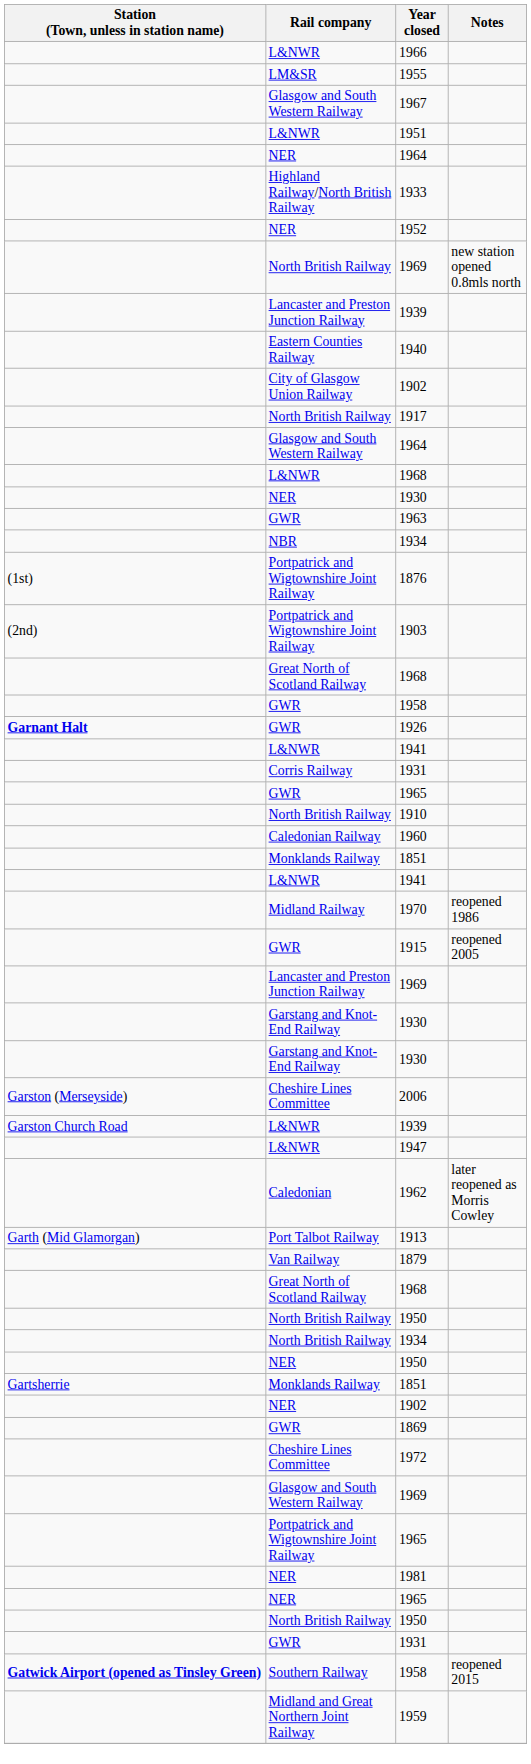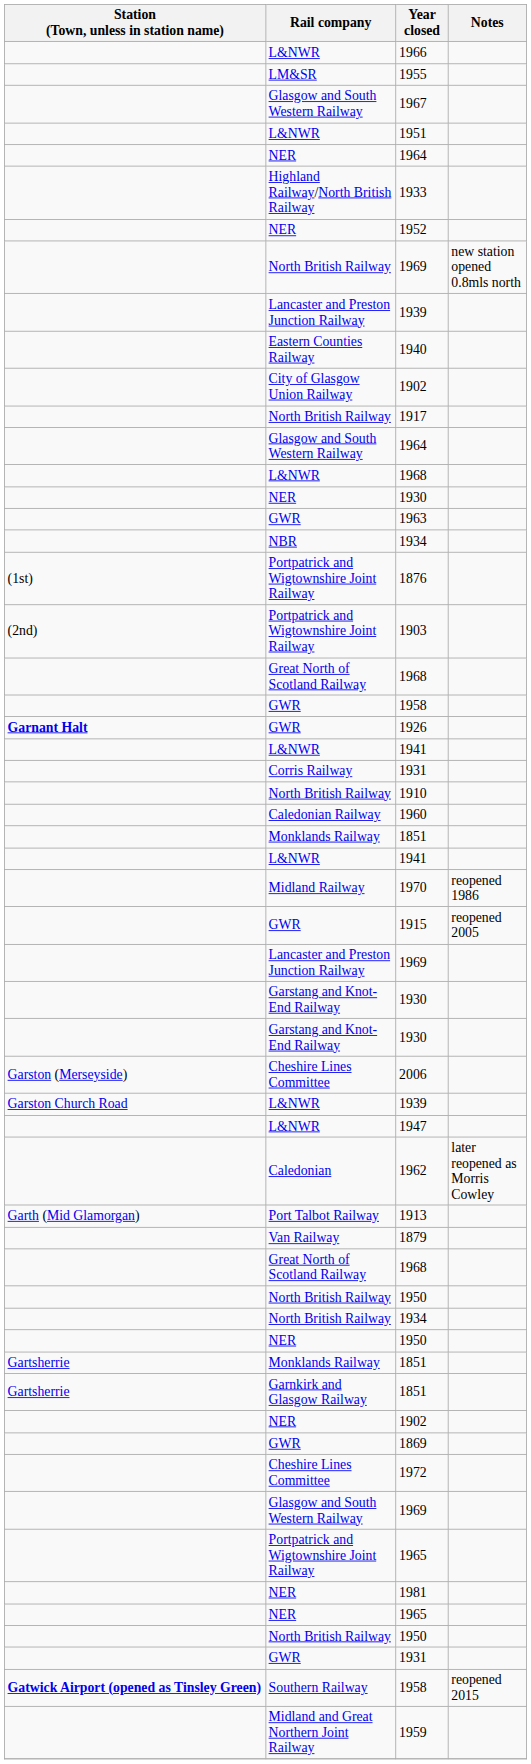- row: GWR | 1965
+ row: Gartsherrie | Garnkirk and Glasgow Railway | 1851
